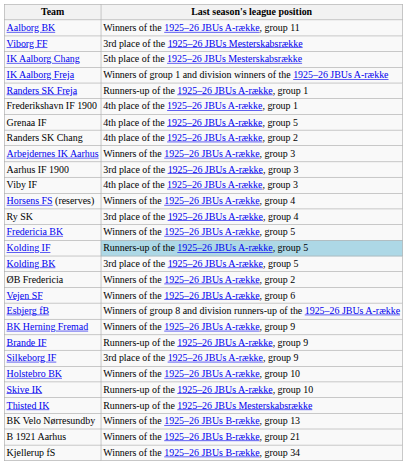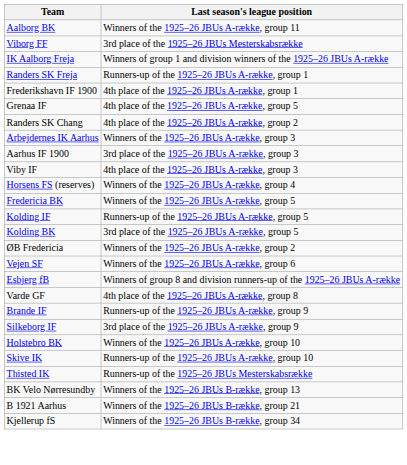- row: IK Aalborg Chang | 5th place of the 1925–26 JBUs Mesterskabsrække
- row: Ry SK | 3rd place of the 1925–26 JBUs A-række, group 4
Kolding IF | Last season's league position: lightblue background -> no background
+ row: Varde GF | 4th place of the 1925–26 JBUs A-række, group 8
- row: BK Herning Fremad | Winners of the 1925–26 JBUs A-række, group 9
